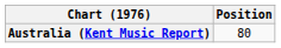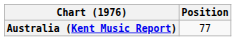Australia (Kent Music Report) | Position: 80 -> 77
